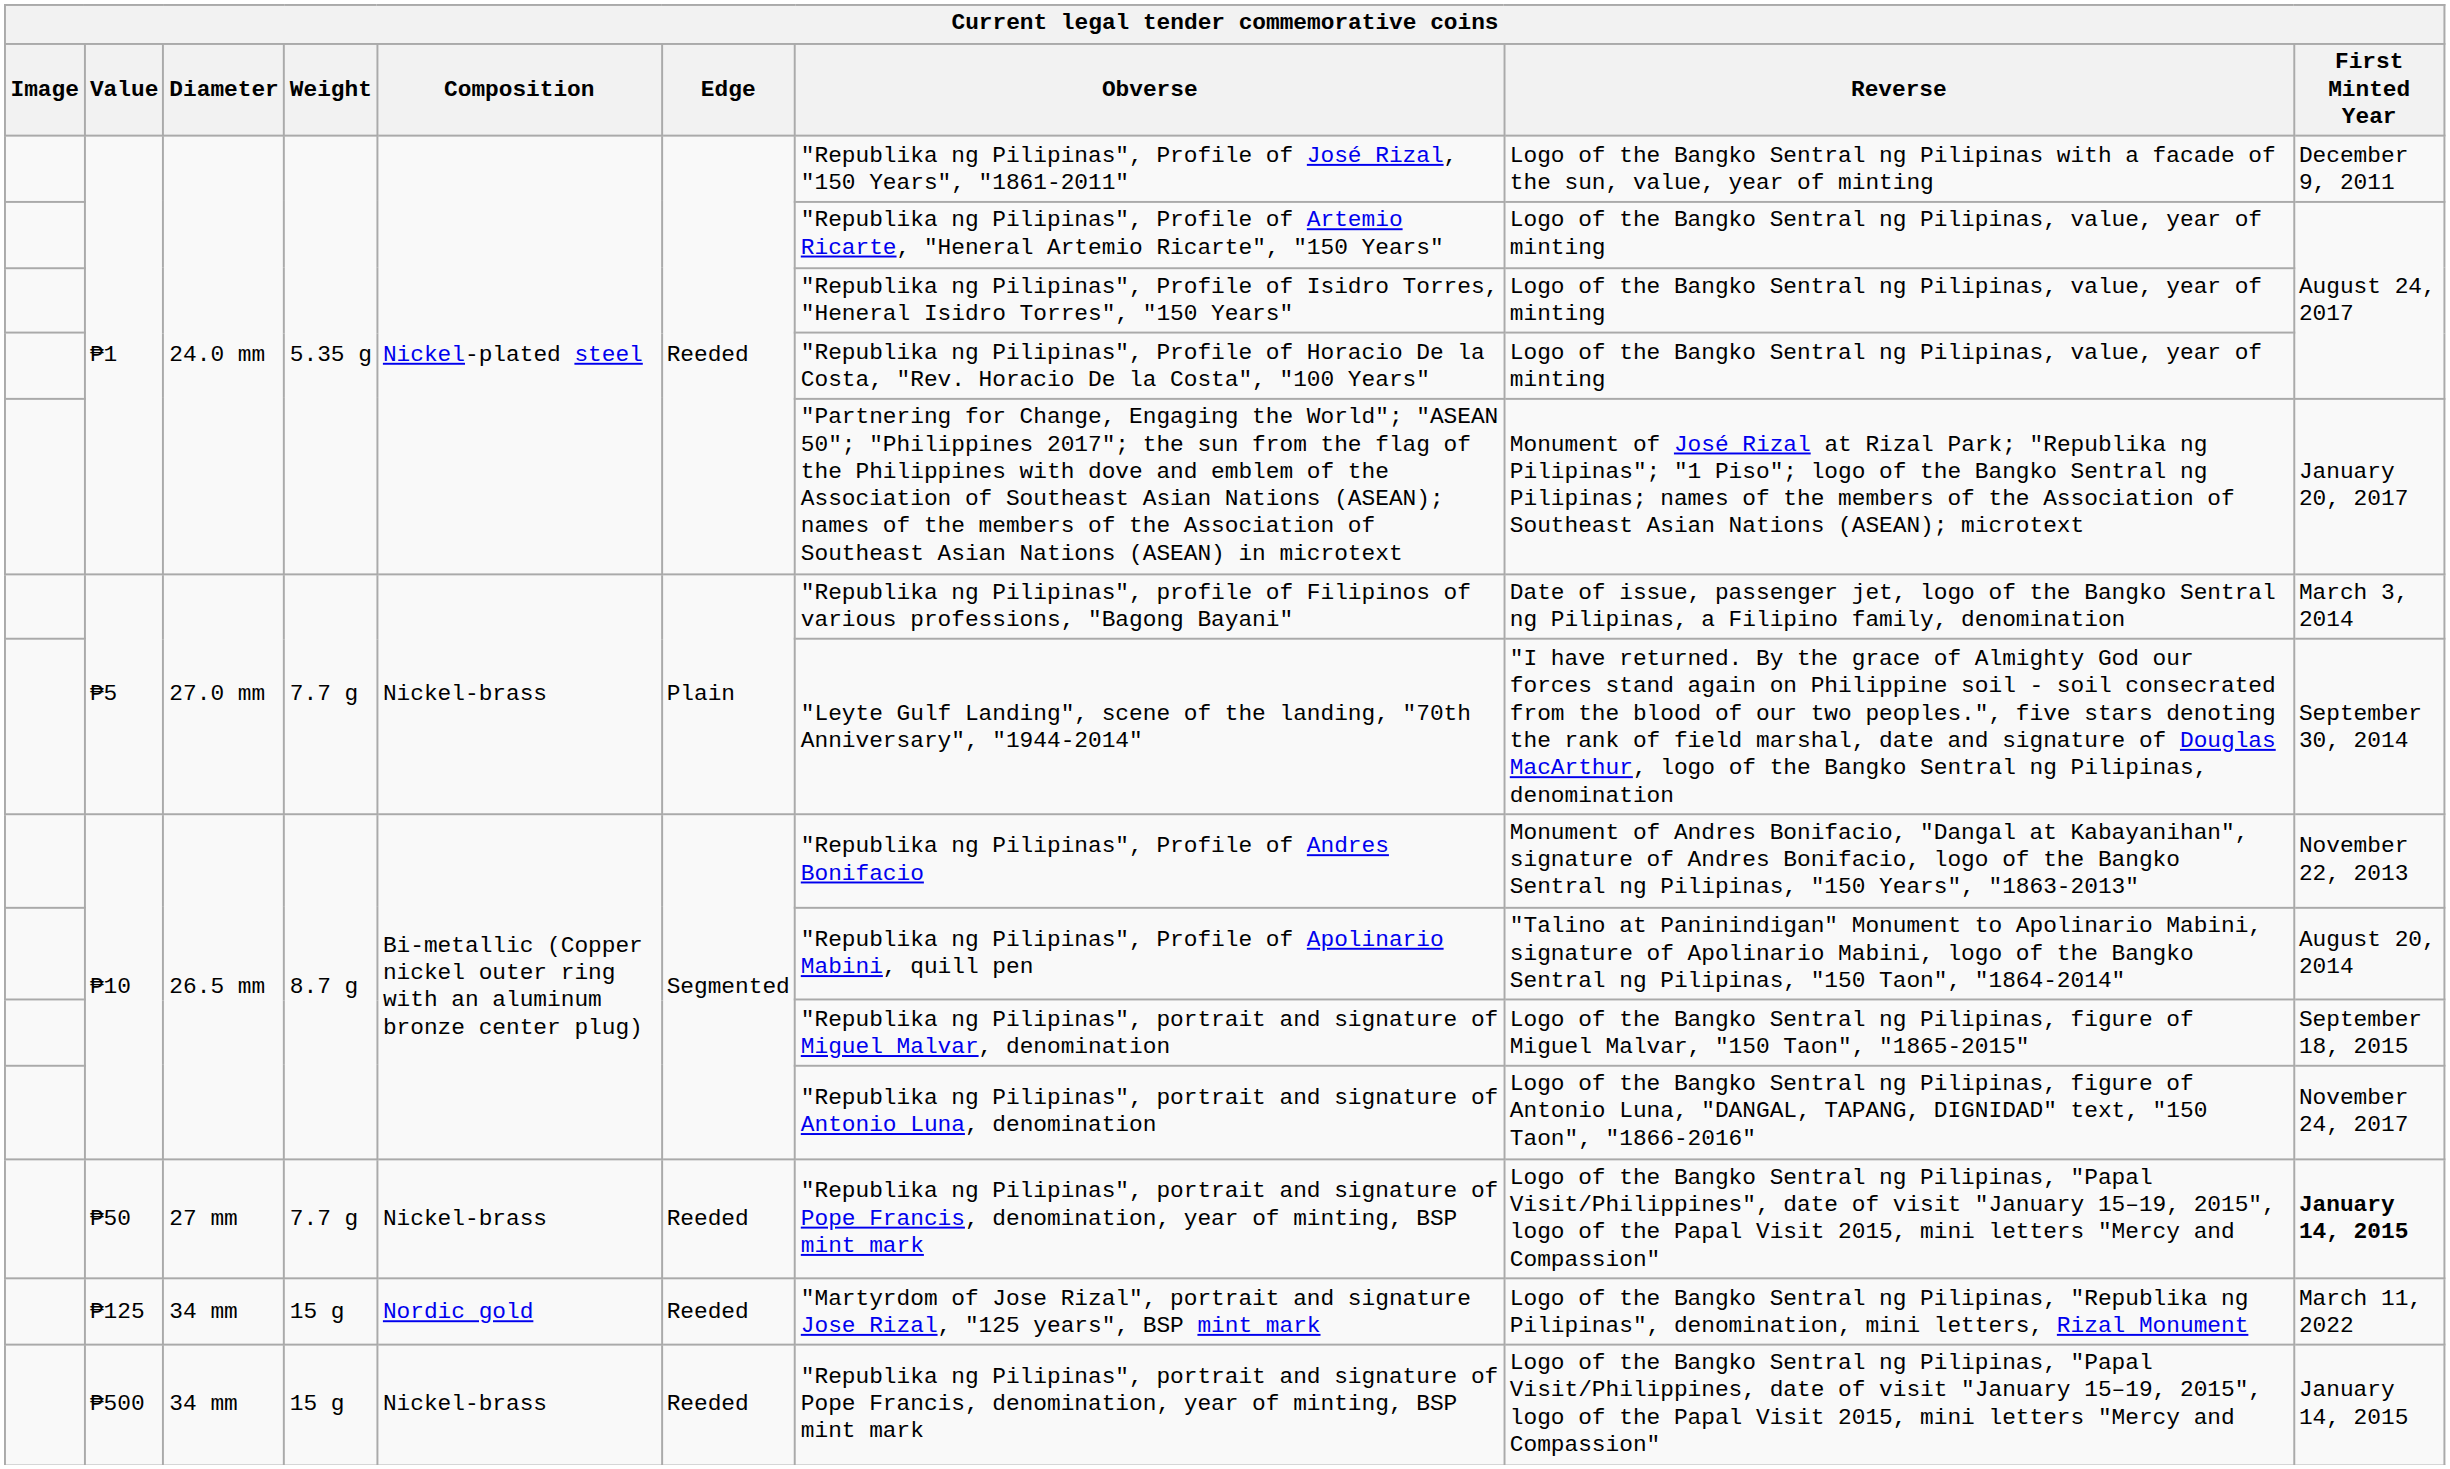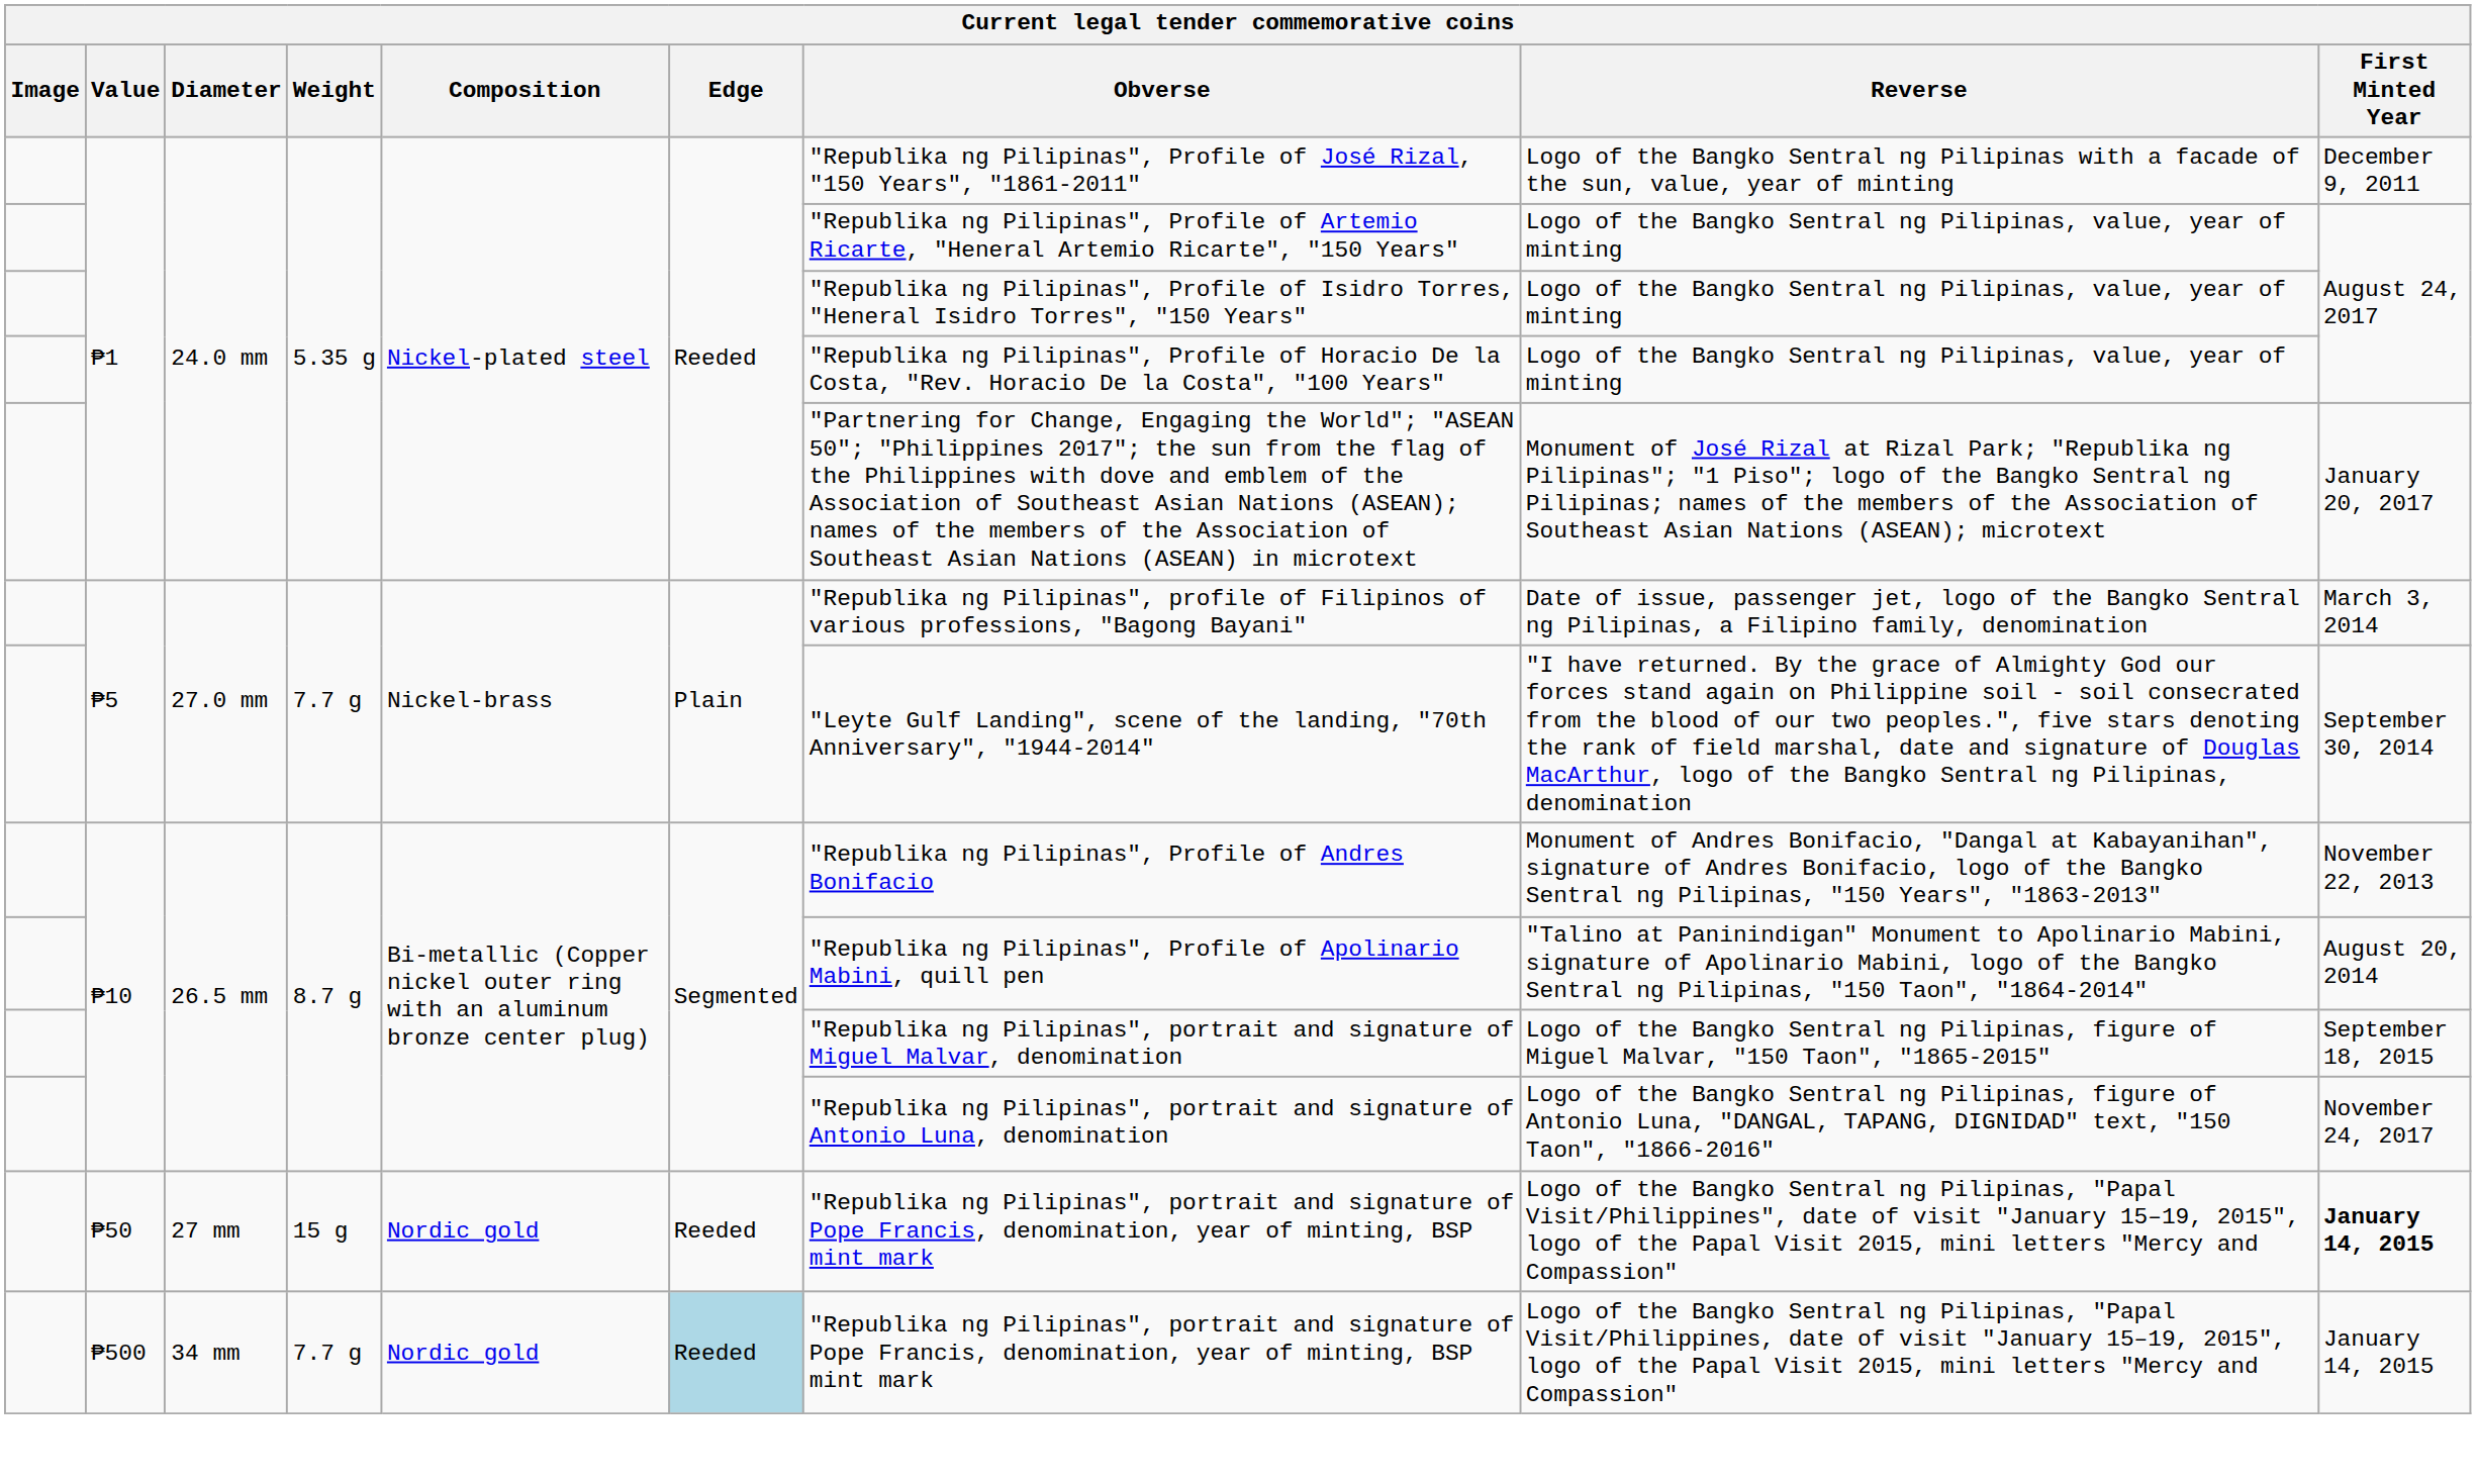₱50 | Weight: 7.7 g -> 15 g
₱50 | Composition: Nickel-brass -> Nordic gold
- row: ₱125 | 34 mm | 15 g | Nordic gold | Reeded | "Martyrdom of Jose Rizal", portrait and signature Jose Rizal, "125 years", BSP mint mark | Logo of the Bangko Sentral ng Pilipinas, "Republika ng Pilipinas", denomination, mini letters, Rizal Monument | March 11, 2022
₱500 | Weight: 15 g -> 7.7 g
₱500 | Composition: Nickel-brass -> Nordic gold
₱500 | Edge: no background -> lightblue background
